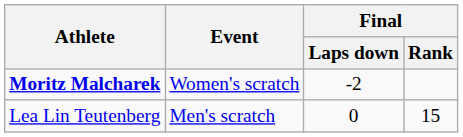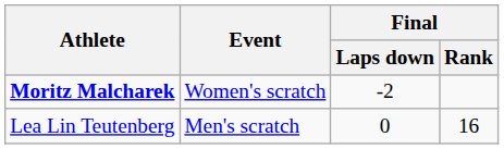Lea Lin Teutenberg | Final / Rank: 15 -> 16
